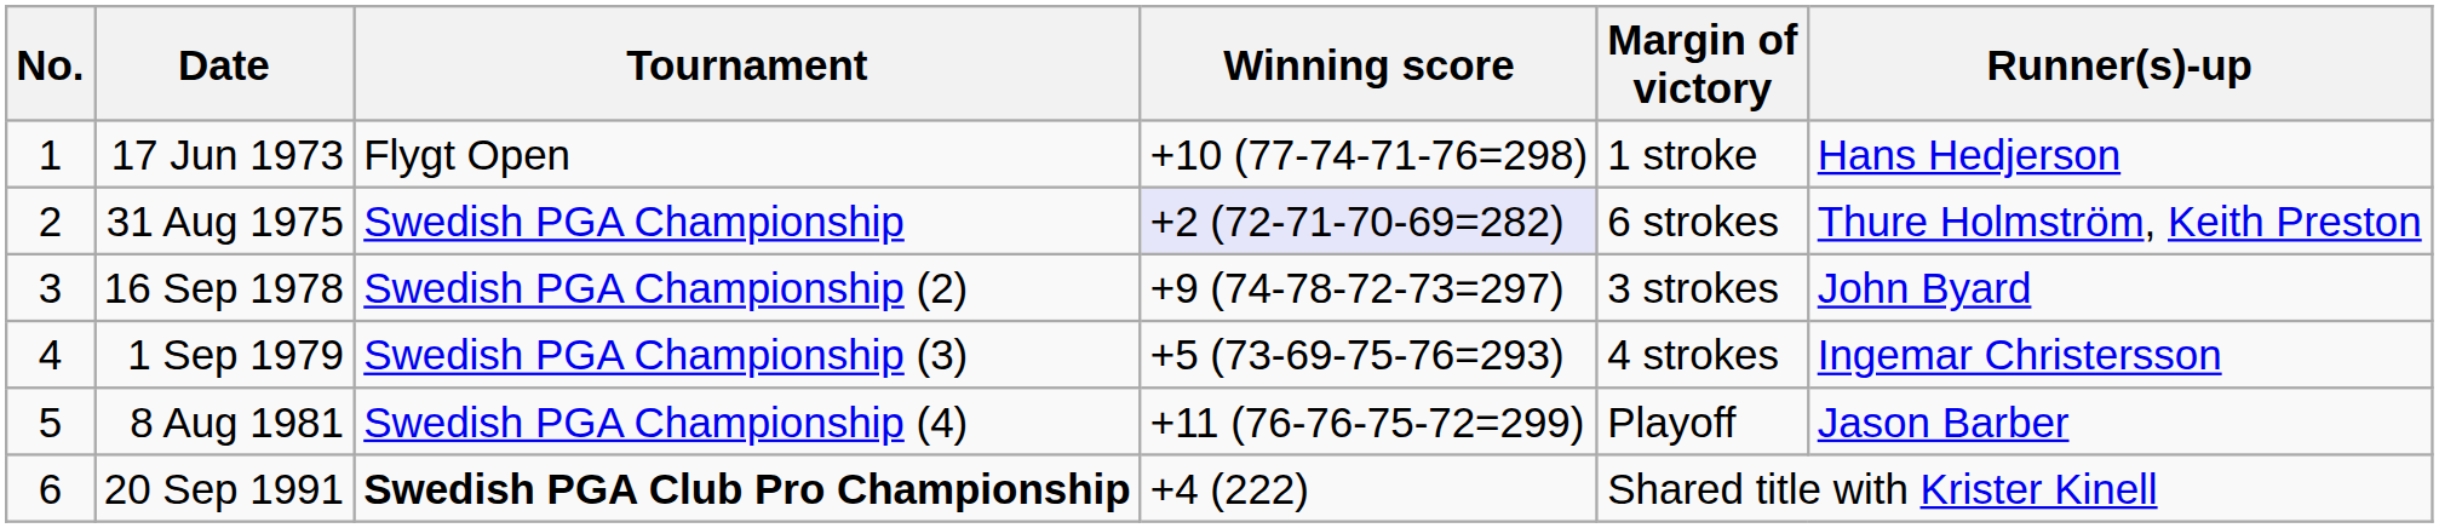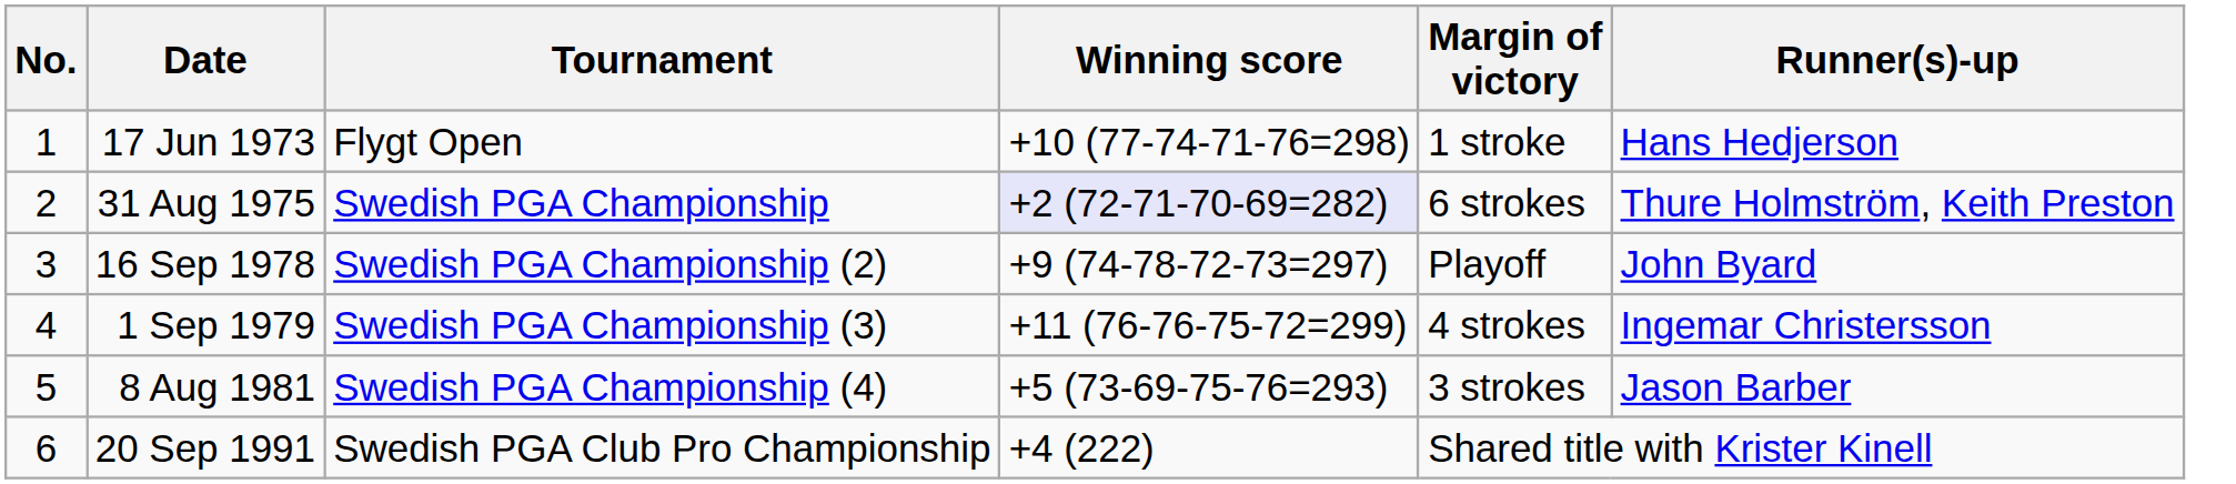16 Sep 1978 | Margin of victory: 3 strokes -> Playoff
1 Sep 1979 | Winning score: +5 (73-69-75-76=293) -> +11 (76-76-75-72=299)
8 Aug 1981 | Winning score: +11 (76-76-75-72=299) -> +5 (73-69-75-76=293)
8 Aug 1981 | Margin of victory: Playoff -> 3 strokes
20 Sep 1991 | Tournament: bold -> normal
